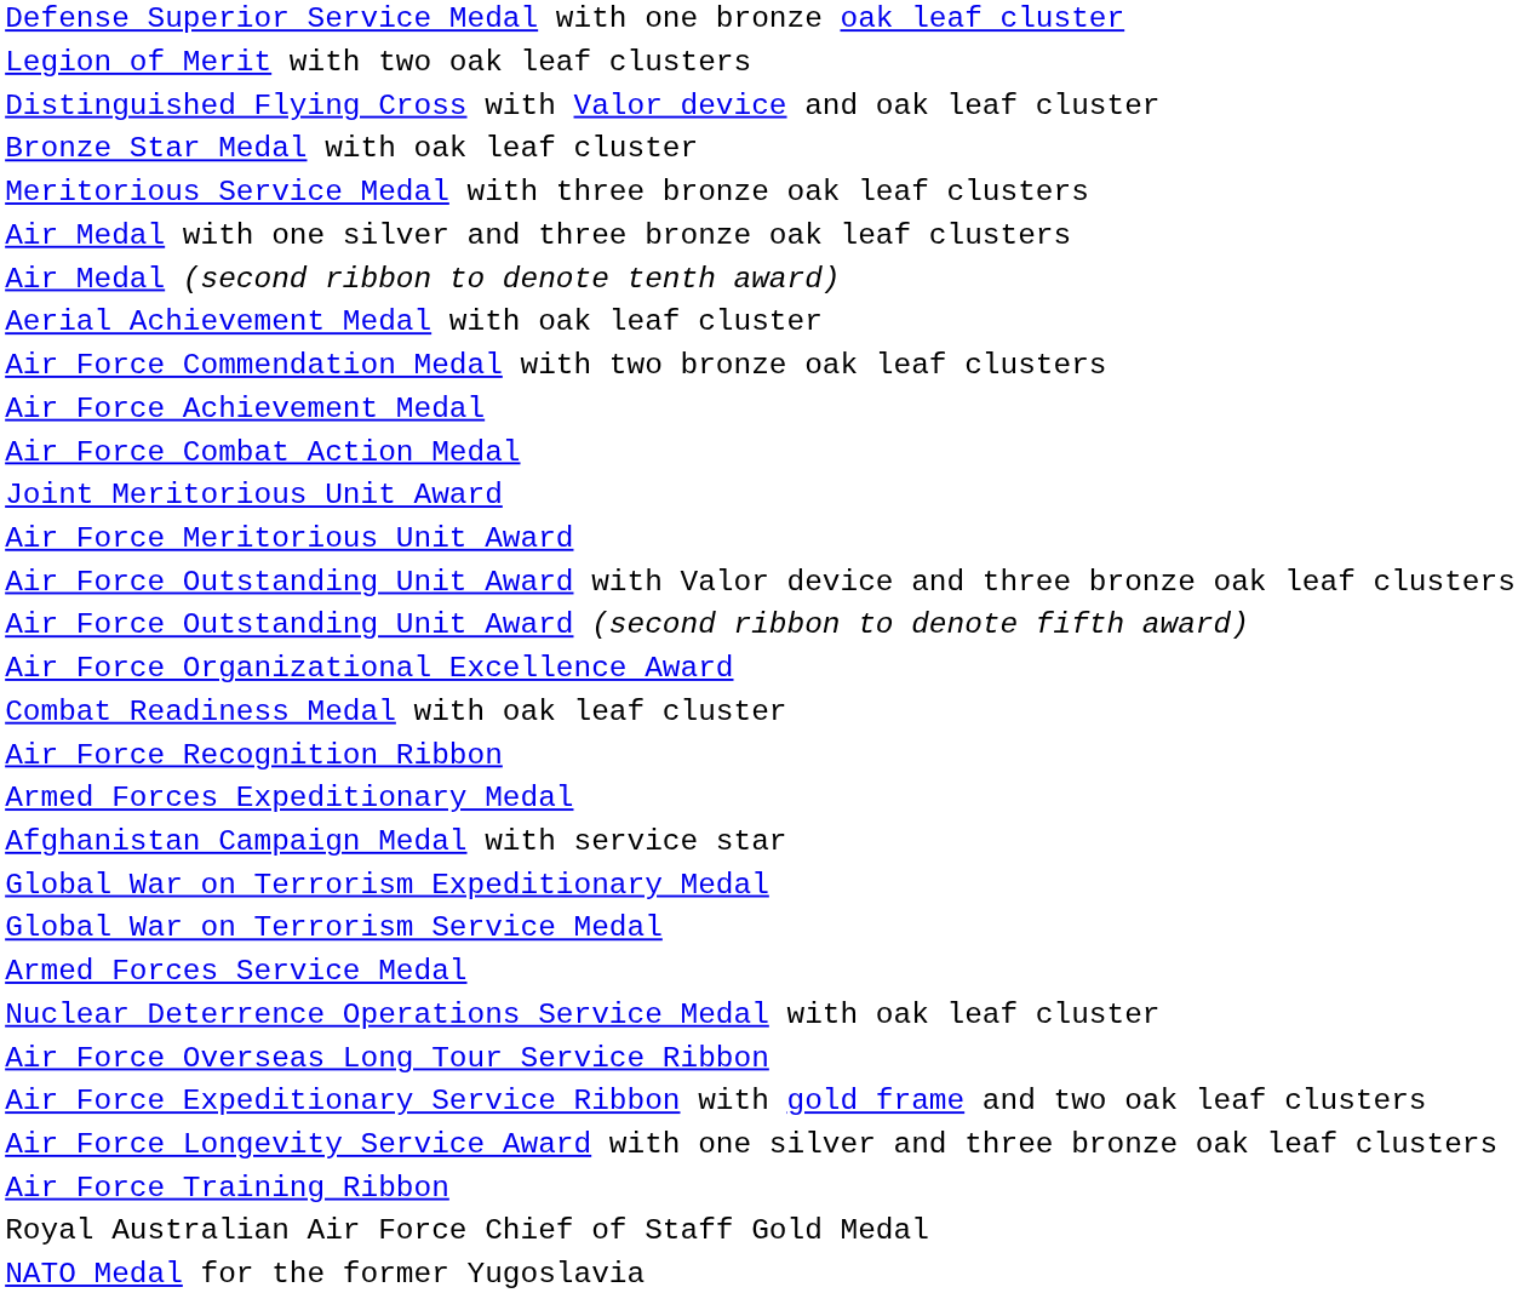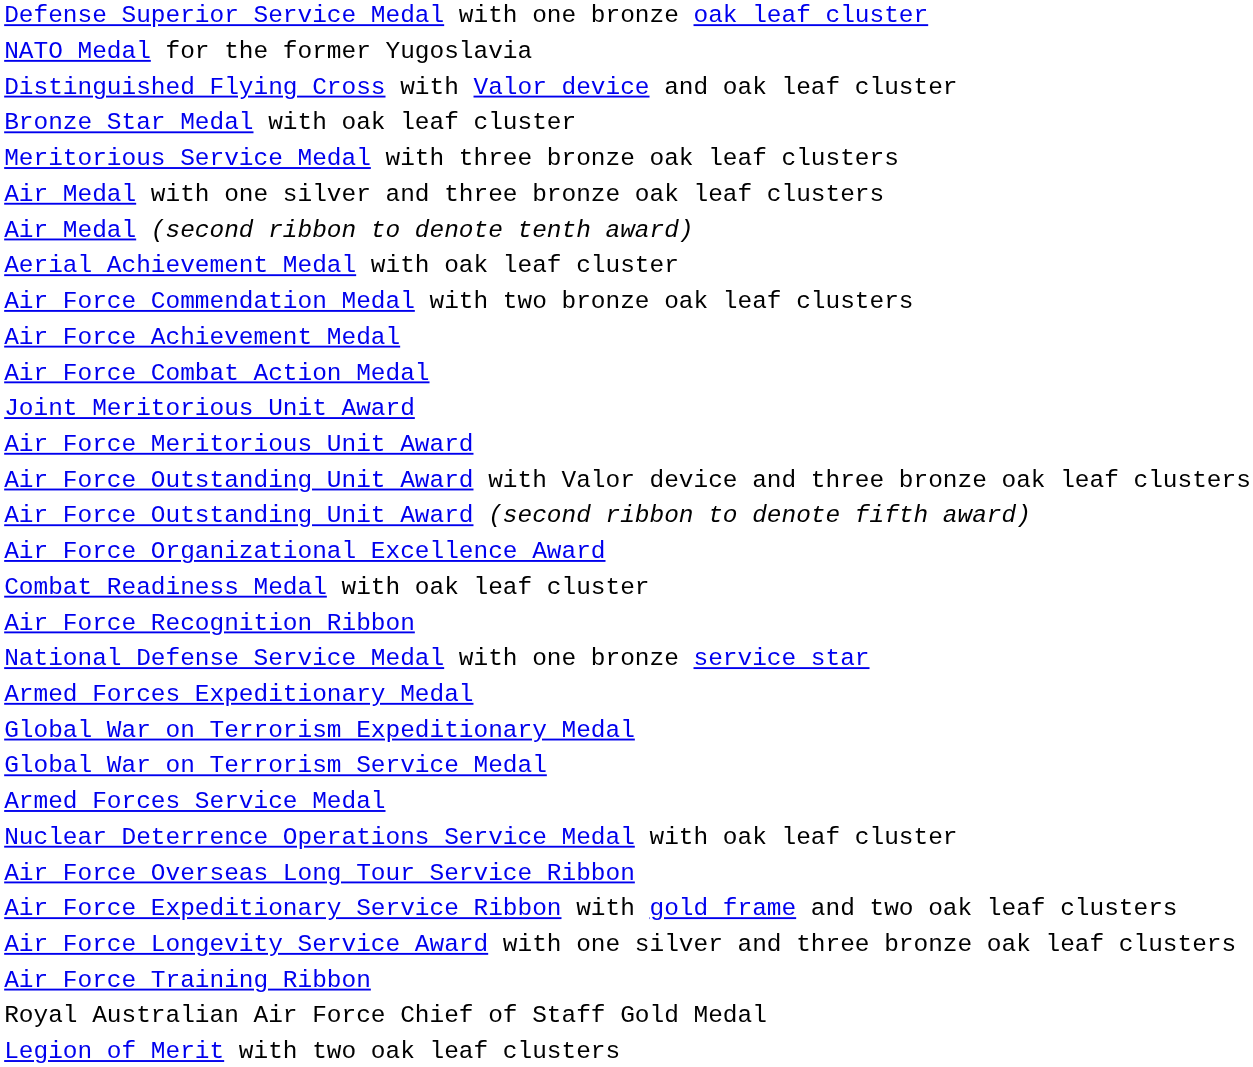rows swapped: Legion of Merit with two oak leaf clusters <-> NATO Medal for the former Yugoslavia
+ row: National Defense Service Medal with one bronze service star
- row: Afghanistan Campaign Medal with service star
